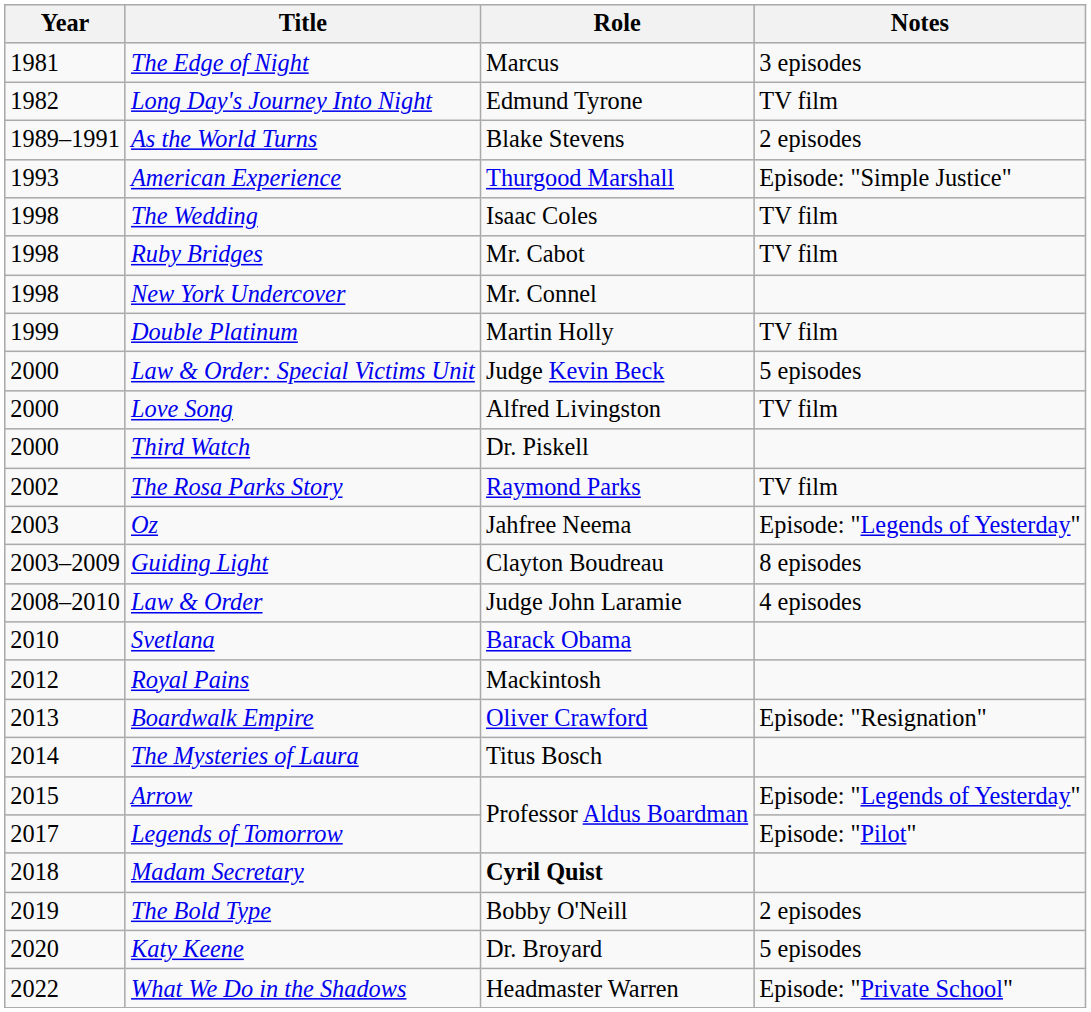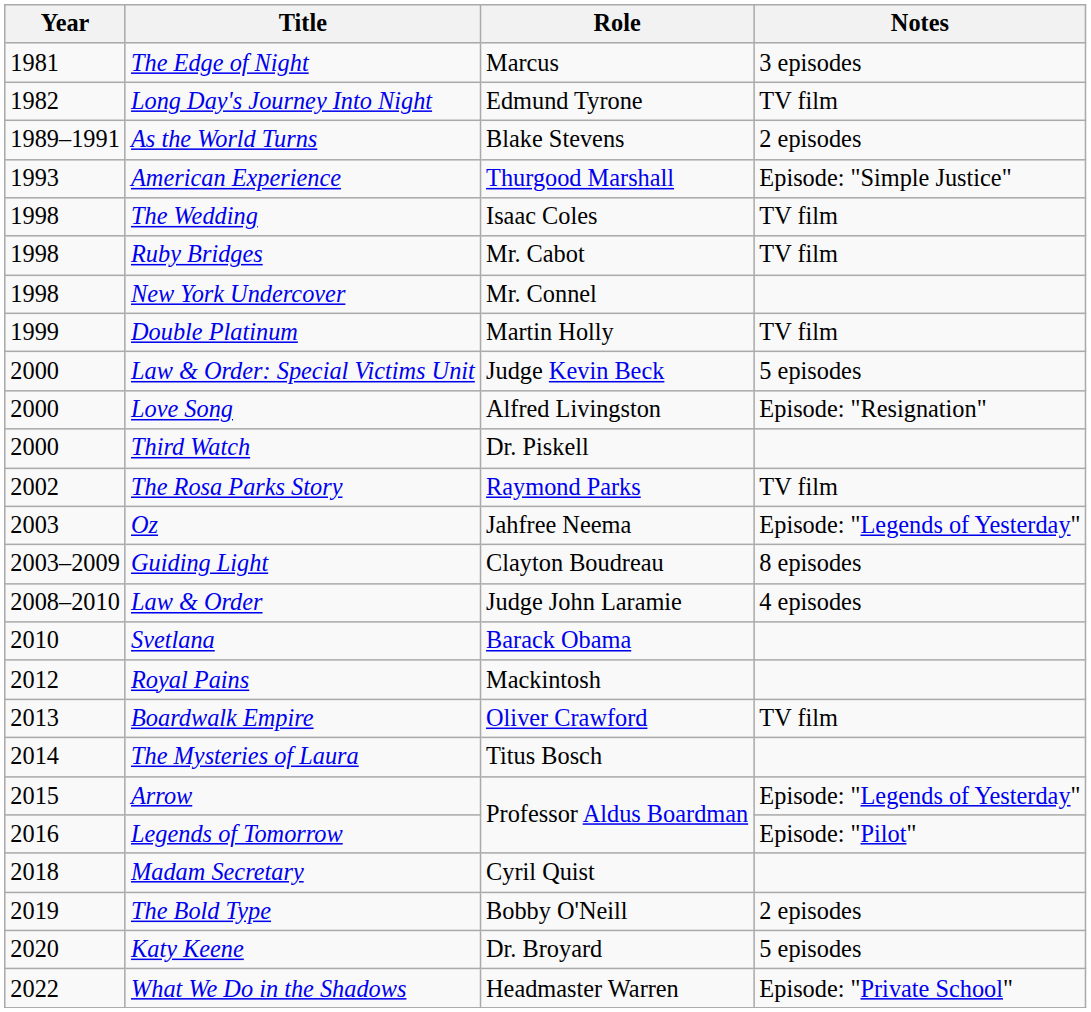Love Song | Notes: TV film -> Episode: "Resignation"
Boardwalk Empire | Notes: Episode: "Resignation" -> TV film
Legends of Tomorrow | Year: 2017 -> 2016
Madam Secretary | Role: bold -> normal
